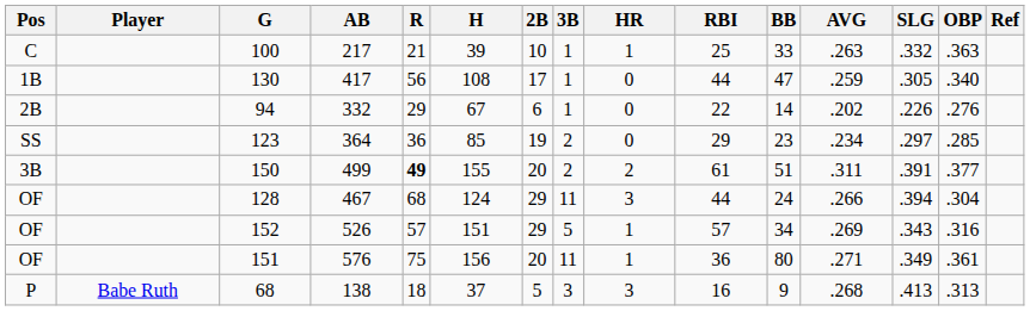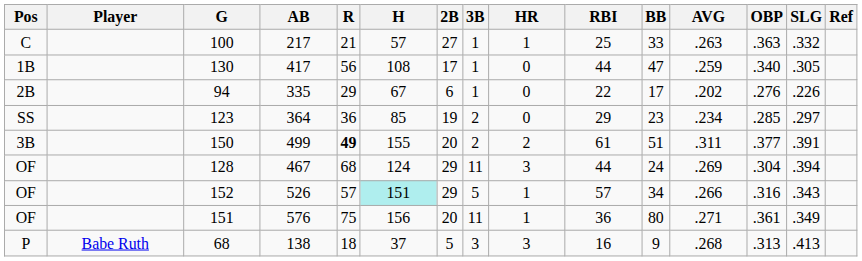columns swapped: OBP <-> SLG
100 | H: 39 -> 57
100 | 2B: 10 -> 27
94 | AB: 332 -> 335
94 | BB: 14 -> 17
128 | AVG: .266 -> .269
152 | H: no background -> paleturquoise background
152 | AVG: .269 -> .266
